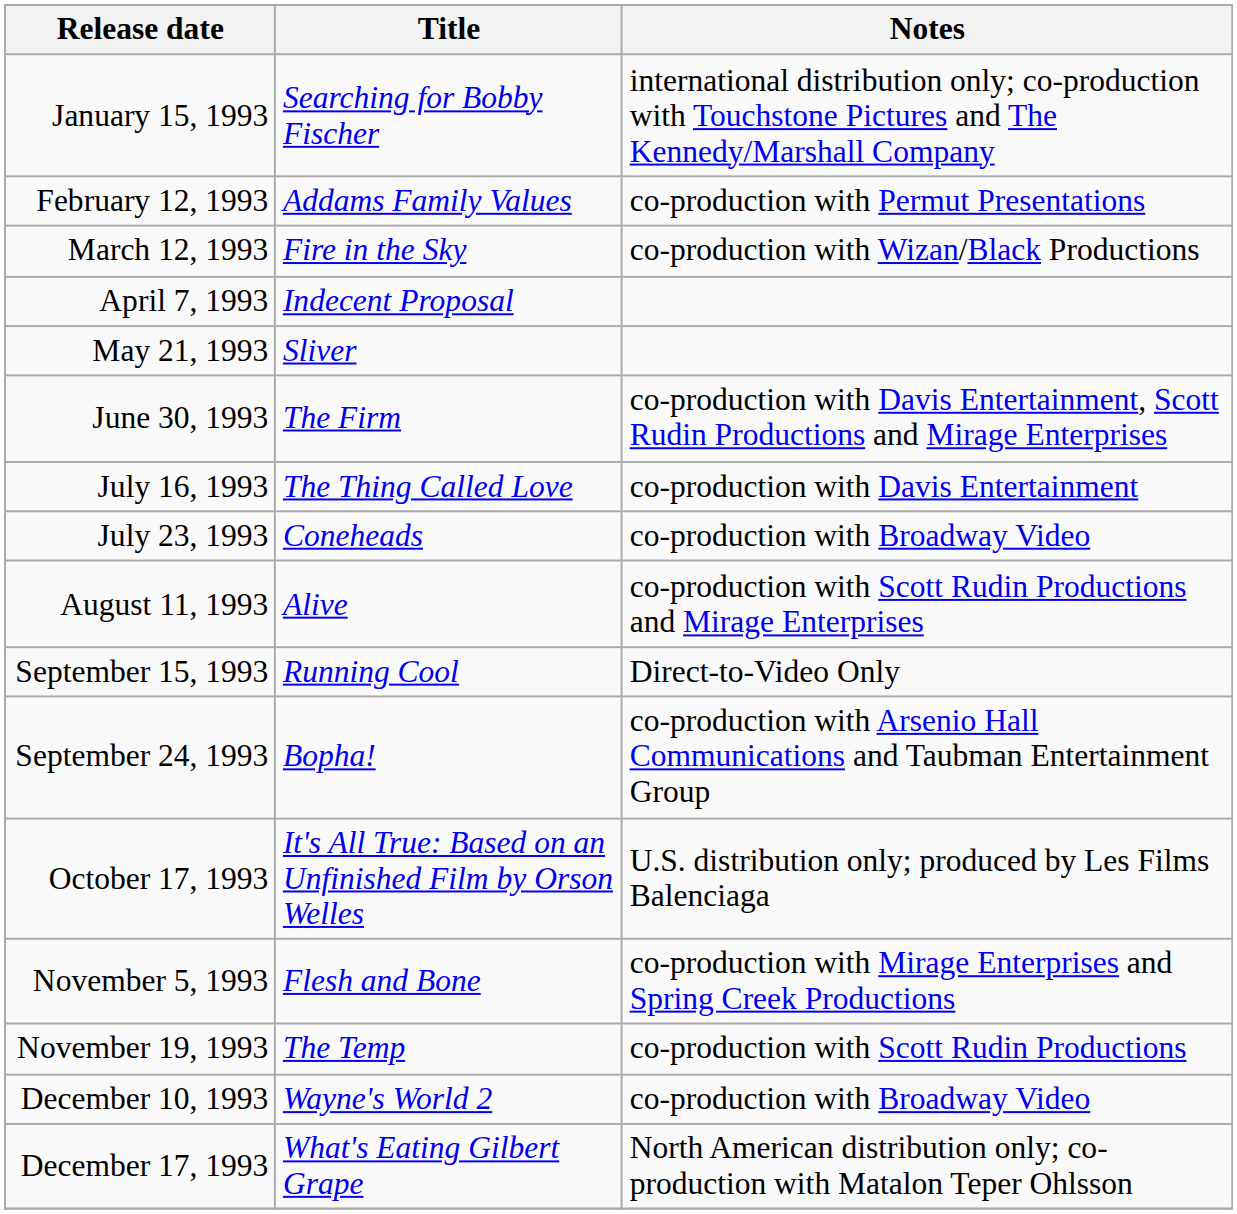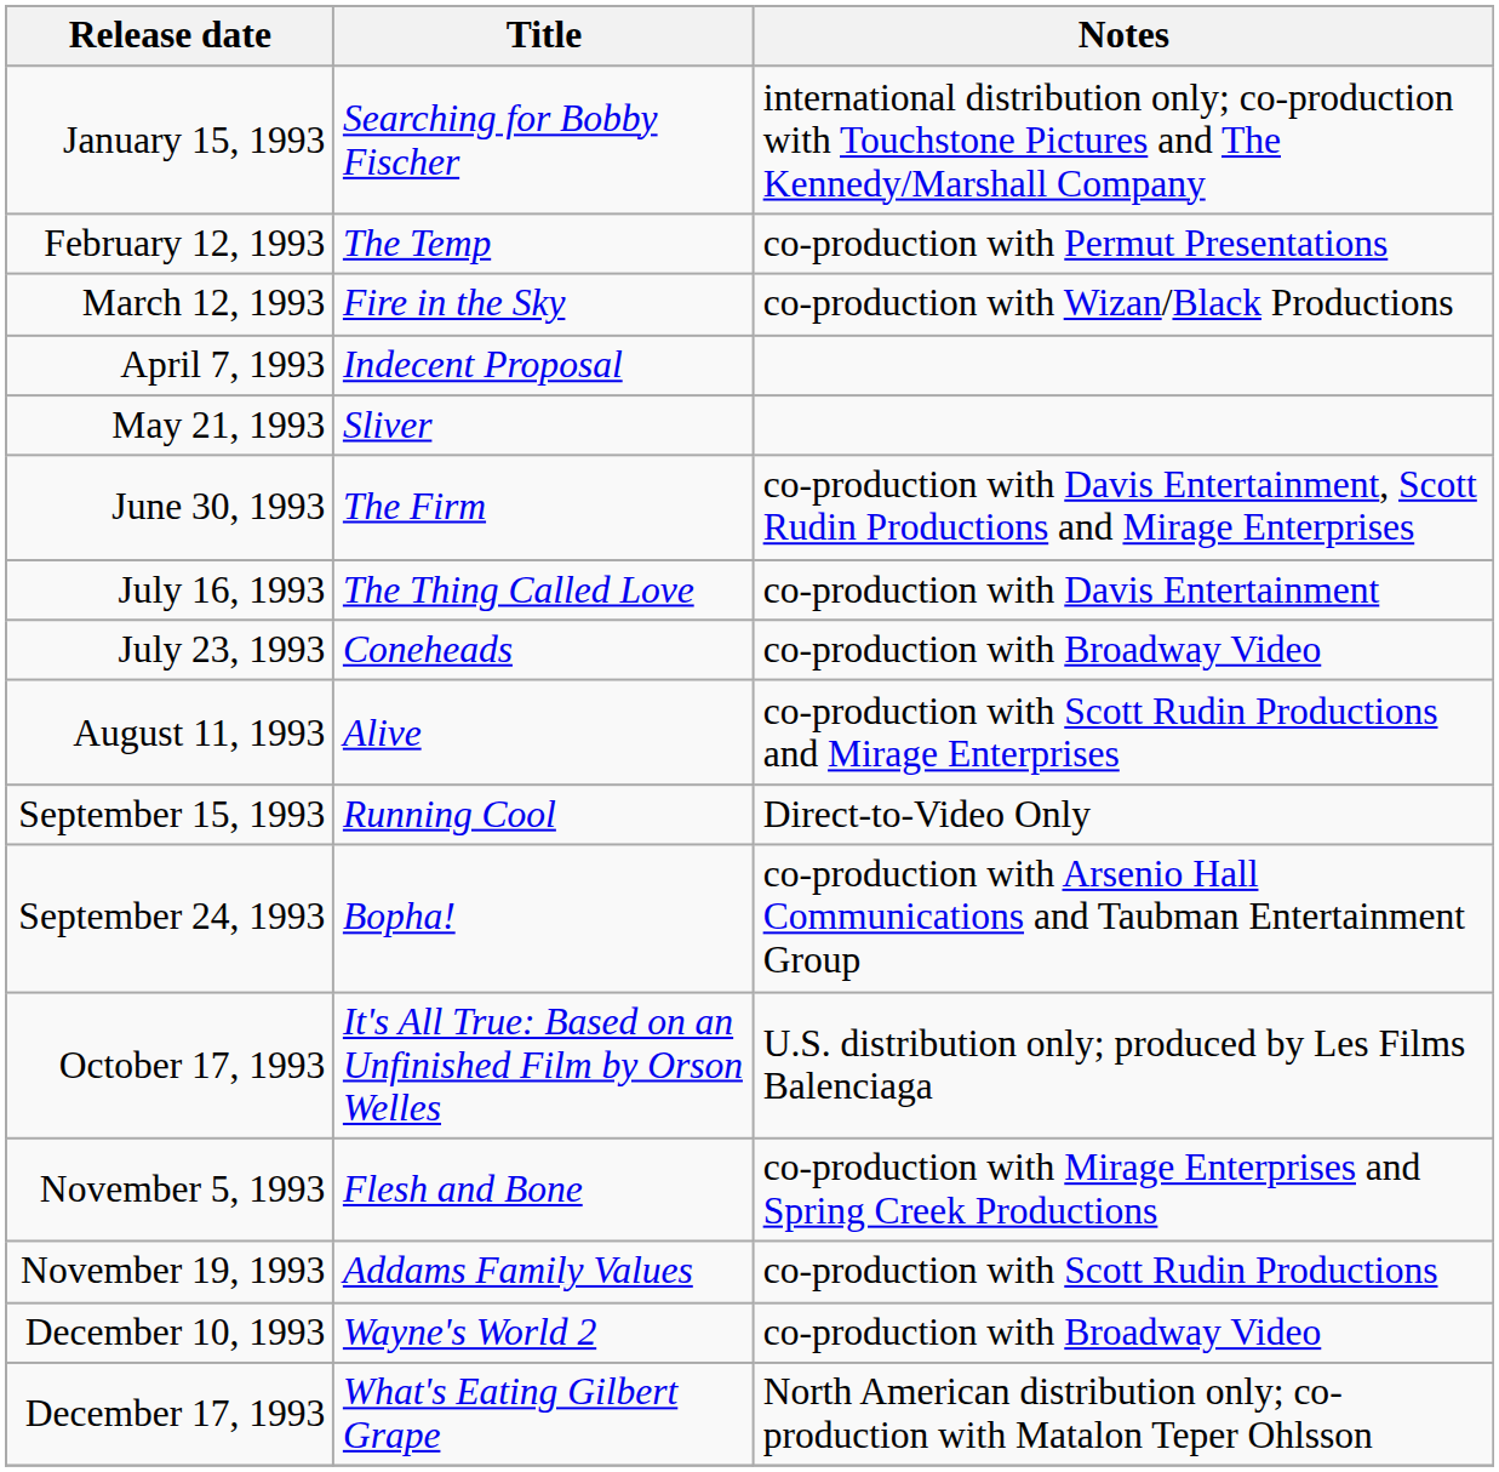February 12, 1993 | Title: Addams Family Values -> The Temp
November 19, 1993 | Title: The Temp -> Addams Family Values
